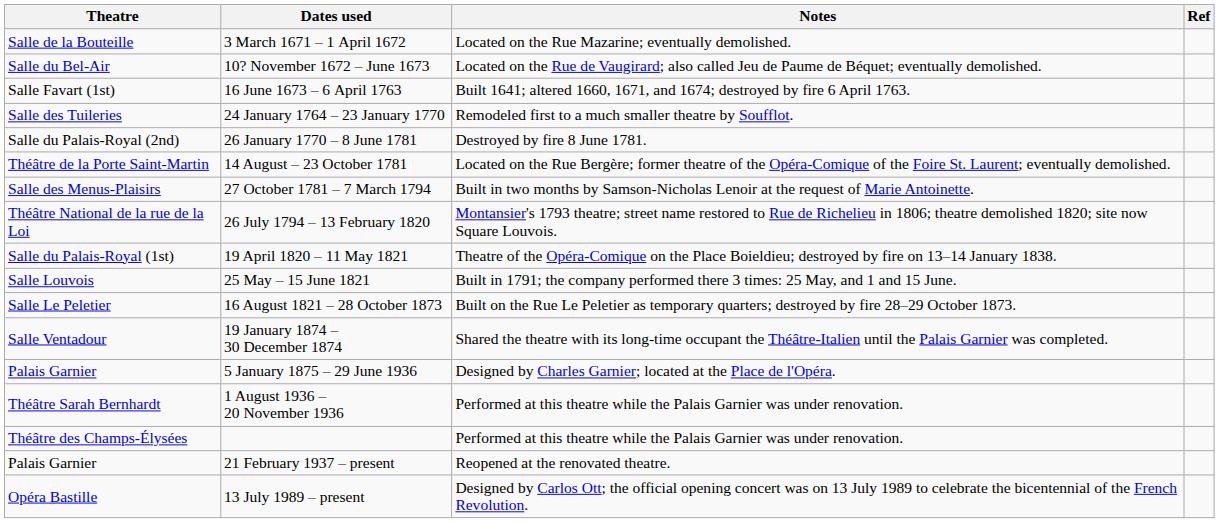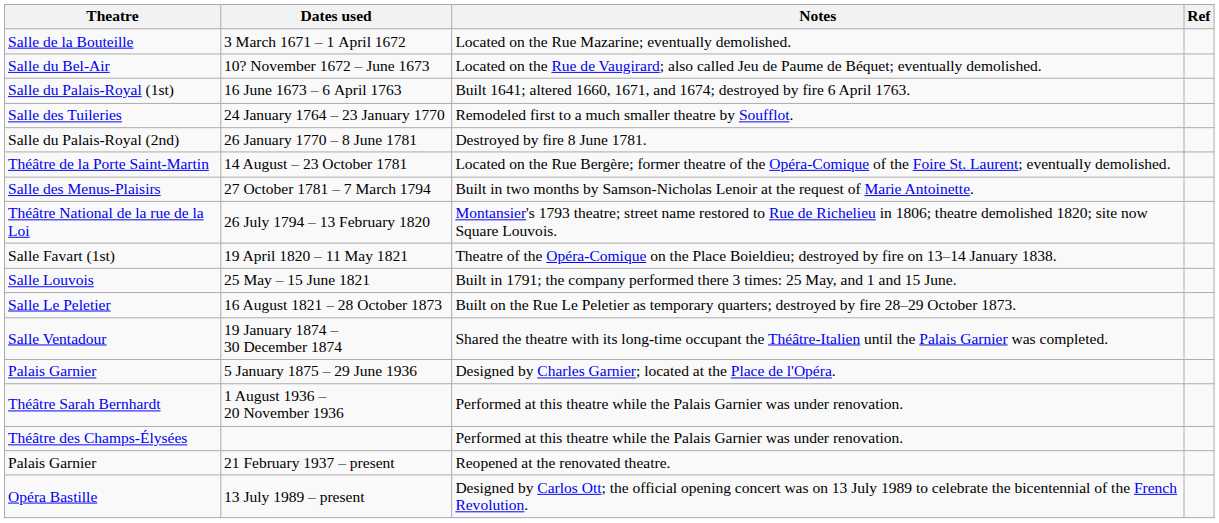16 June 1673 – 6 April 1763 | Theatre: Salle Favart (1st) -> Salle du Palais-Royal (1st)
19 April 1820 – 11 May 1821 | Theatre: Salle du Palais-Royal (1st) -> Salle Favart (1st)
